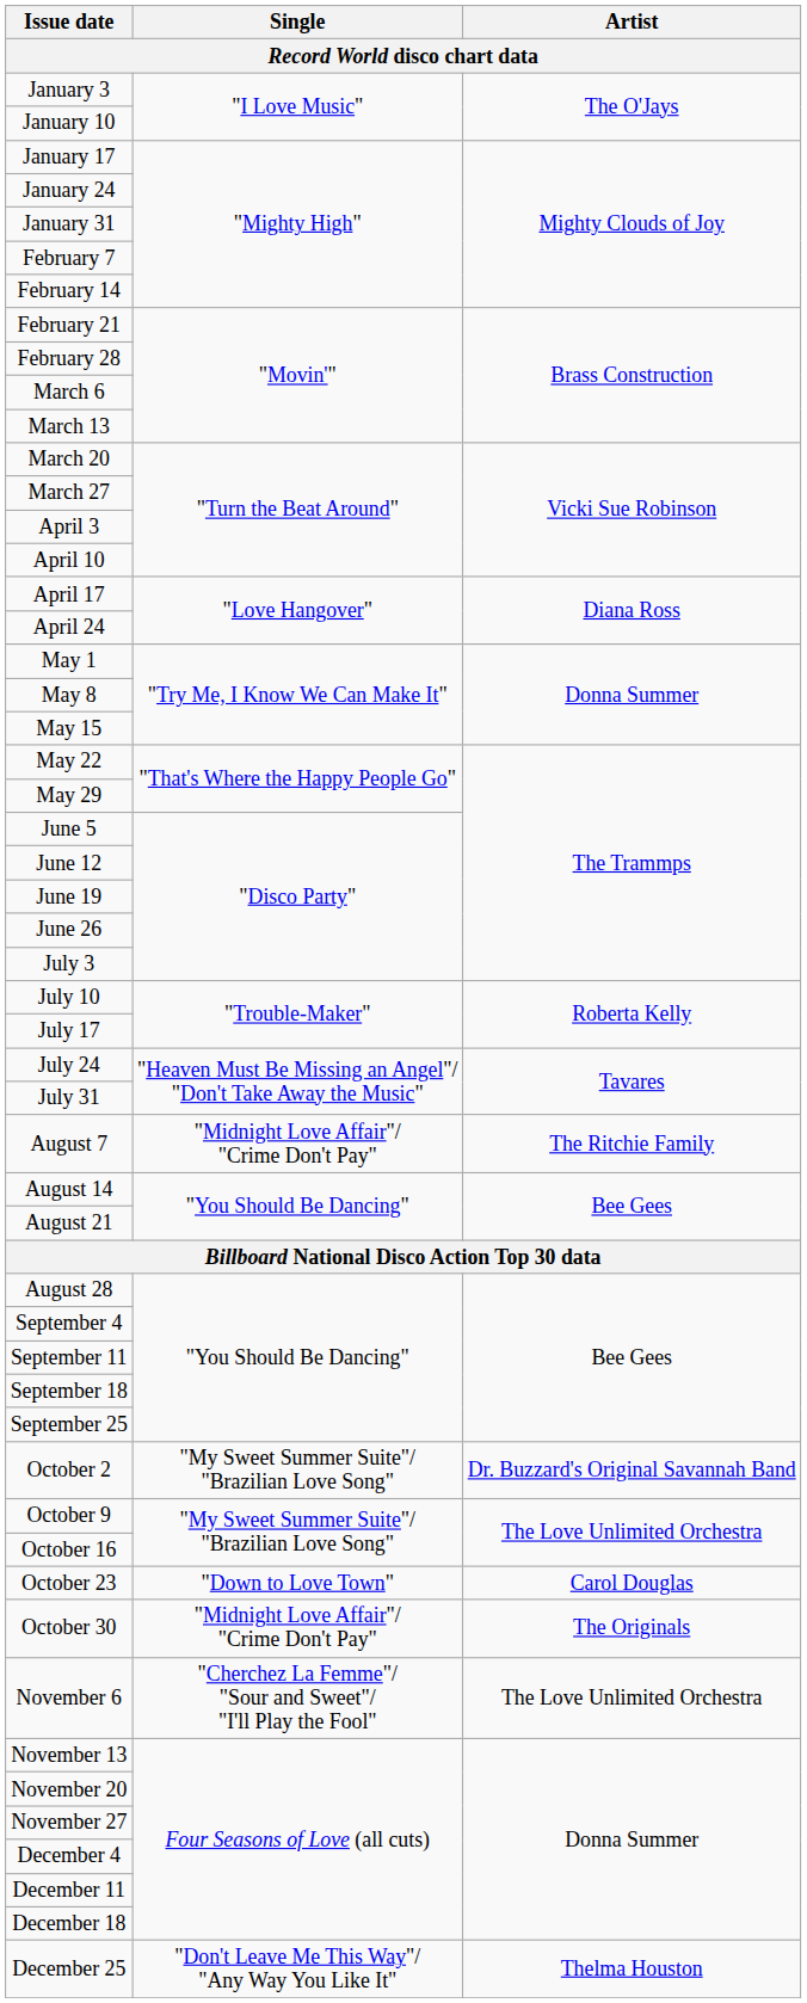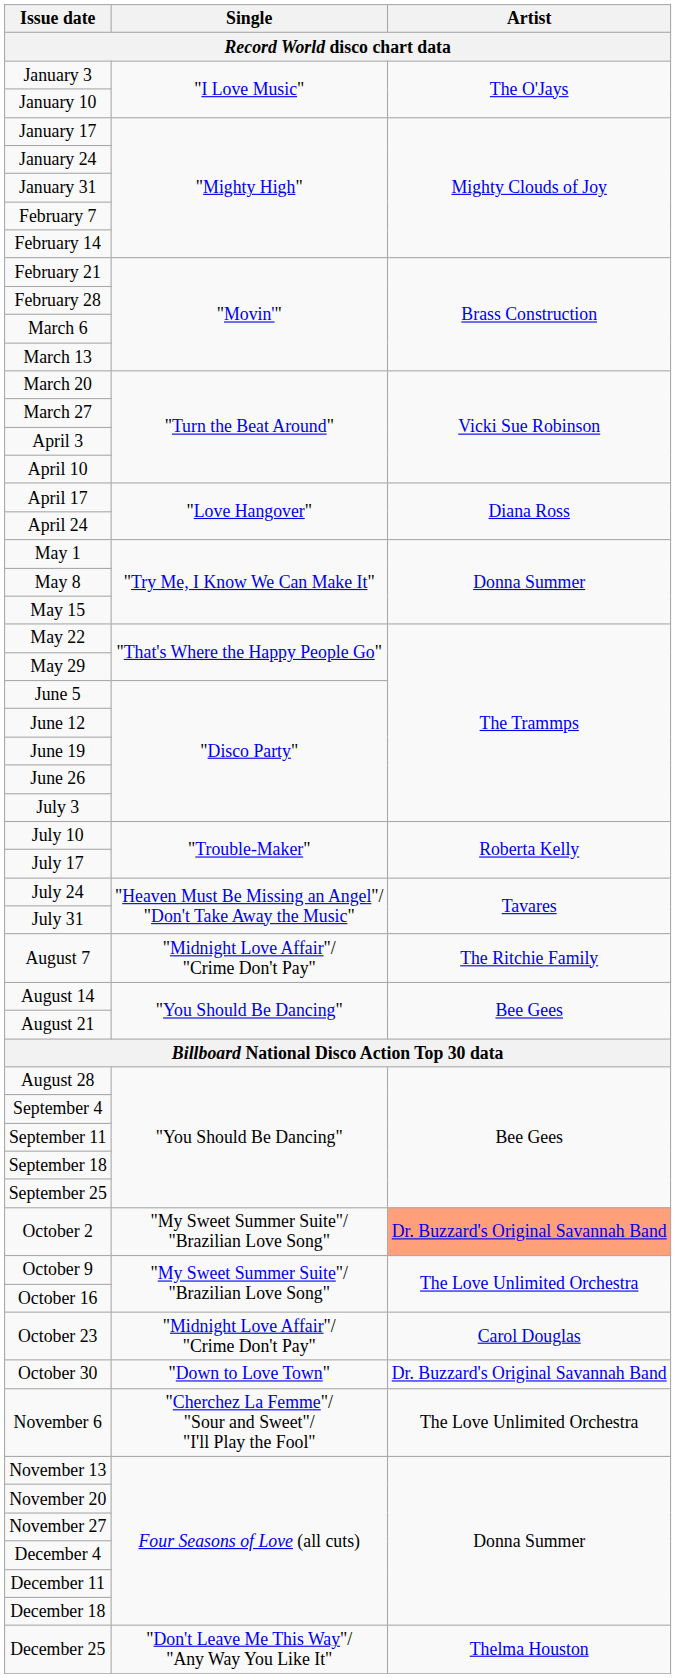October 2 | Artist: no background -> lightsalmon background
October 23 | Single: "Down to Love Town" -> "Midnight Love Affair"/ "Crime Don't Pay"
October 30 | Single: "Midnight Love Affair"/ "Crime Don't Pay" -> "Down to Love Town"
October 30 | Artist: The Originals -> Dr. Buzzard's Original Savannah Band
